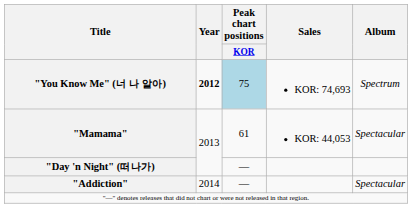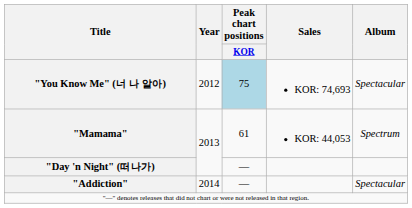"You Know Me" (너 나 알아) | Year: bold -> normal
"You Know Me" (너 나 알아) | Album: Spectrum -> Spectacular
"Mamama" | Album: Spectacular -> Spectrum
